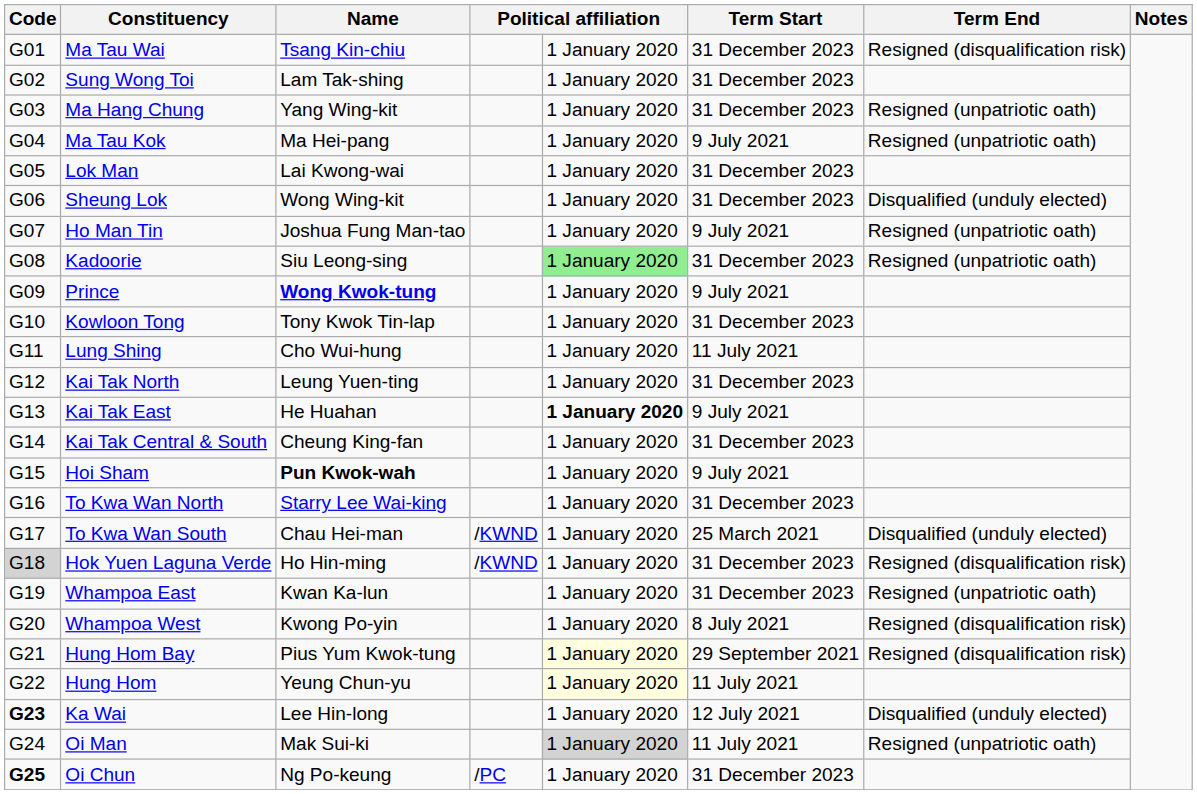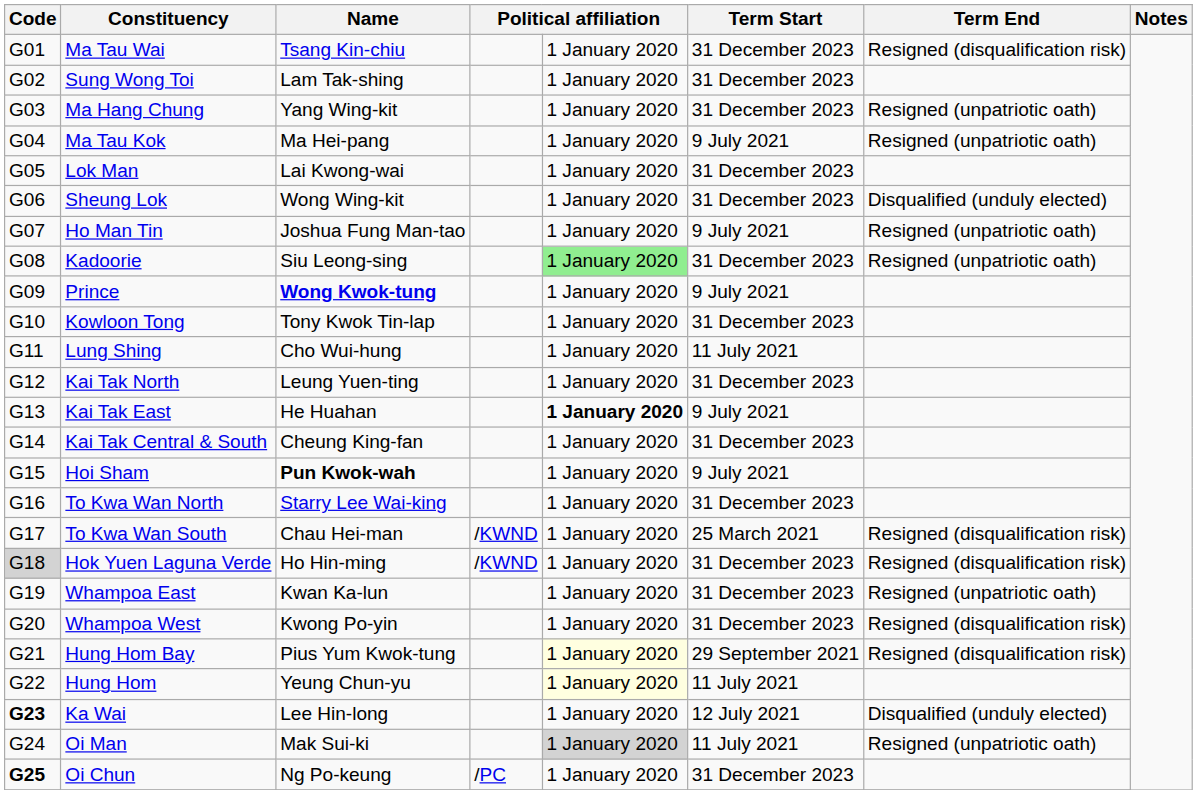To Kwa Wan South | Term End: Disqualified (unduly elected) -> Resigned (disqualification risk)
Whampoa West | Term Start: 8 July 2021 -> 31 December 2023
